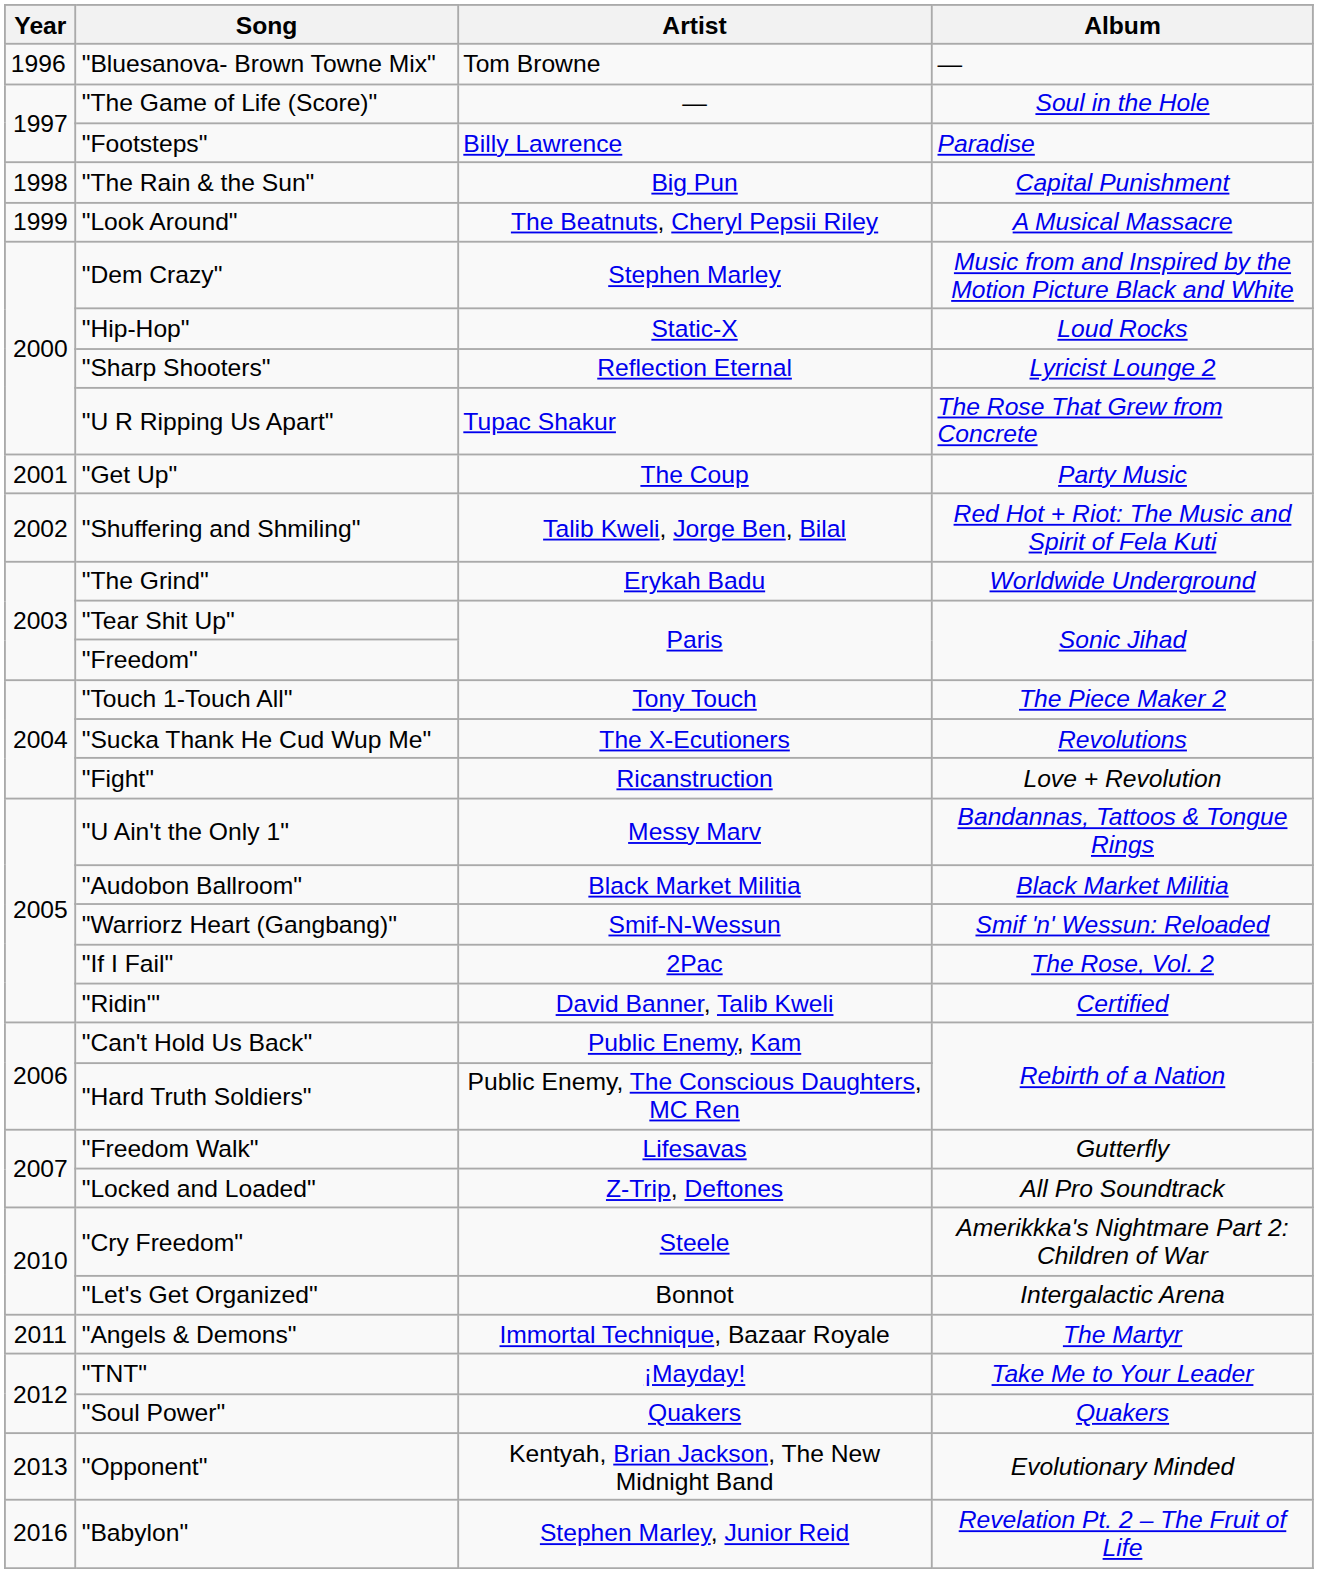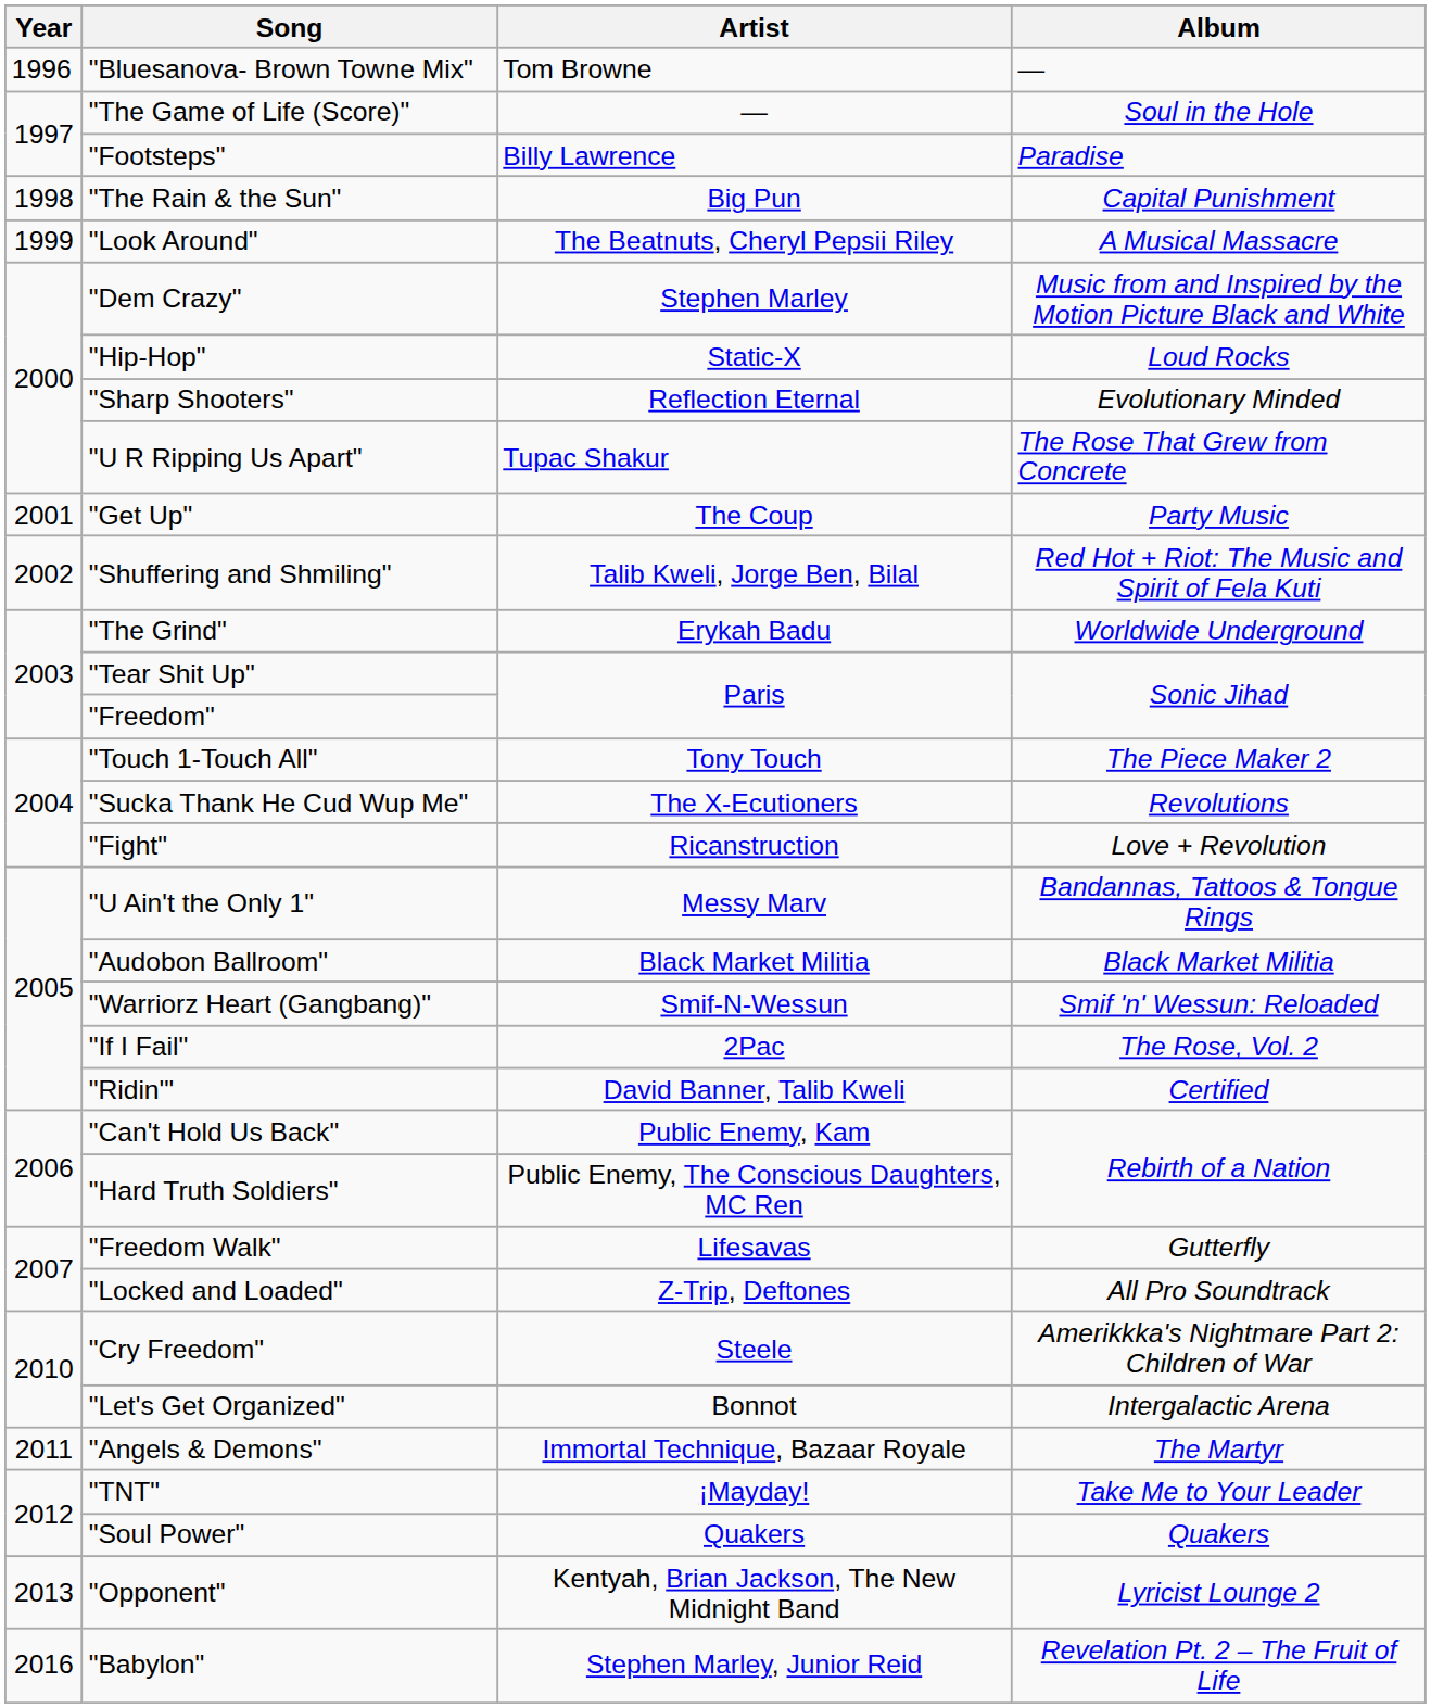"Sharp Shooters" | Album: Lyricist Lounge 2 -> Evolutionary Minded
"Opponent" | Album: Evolutionary Minded -> Lyricist Lounge 2
